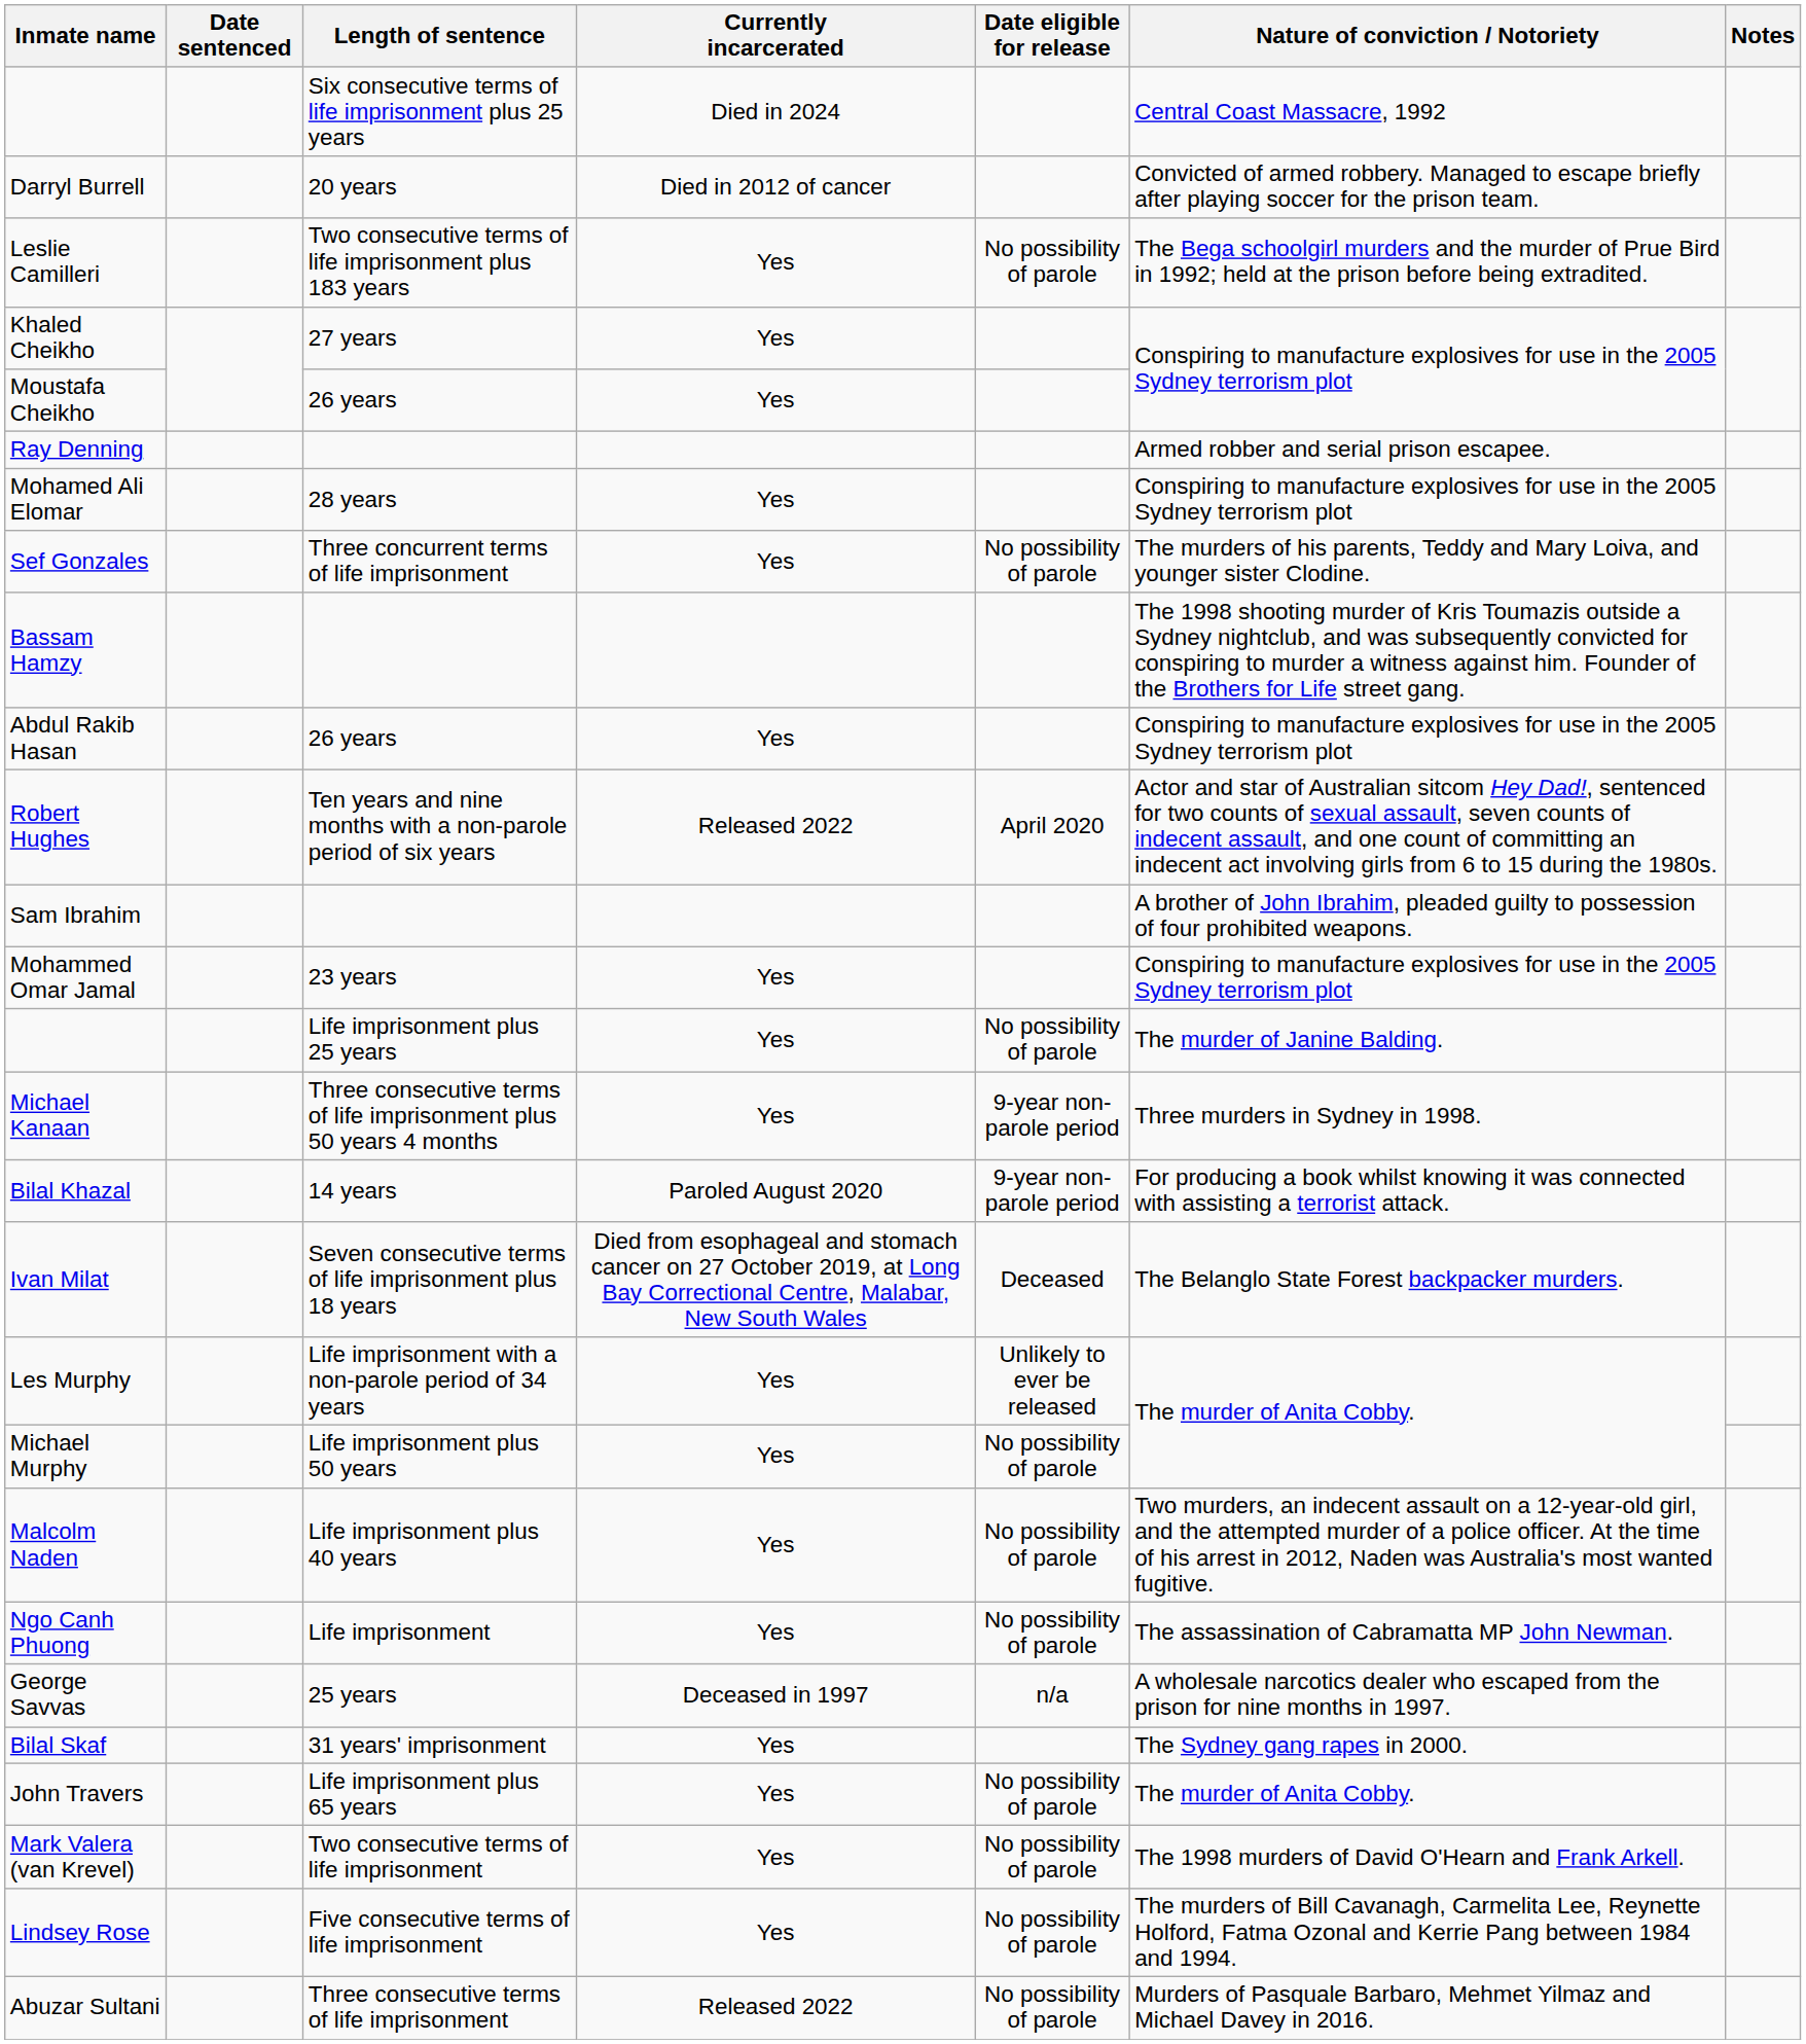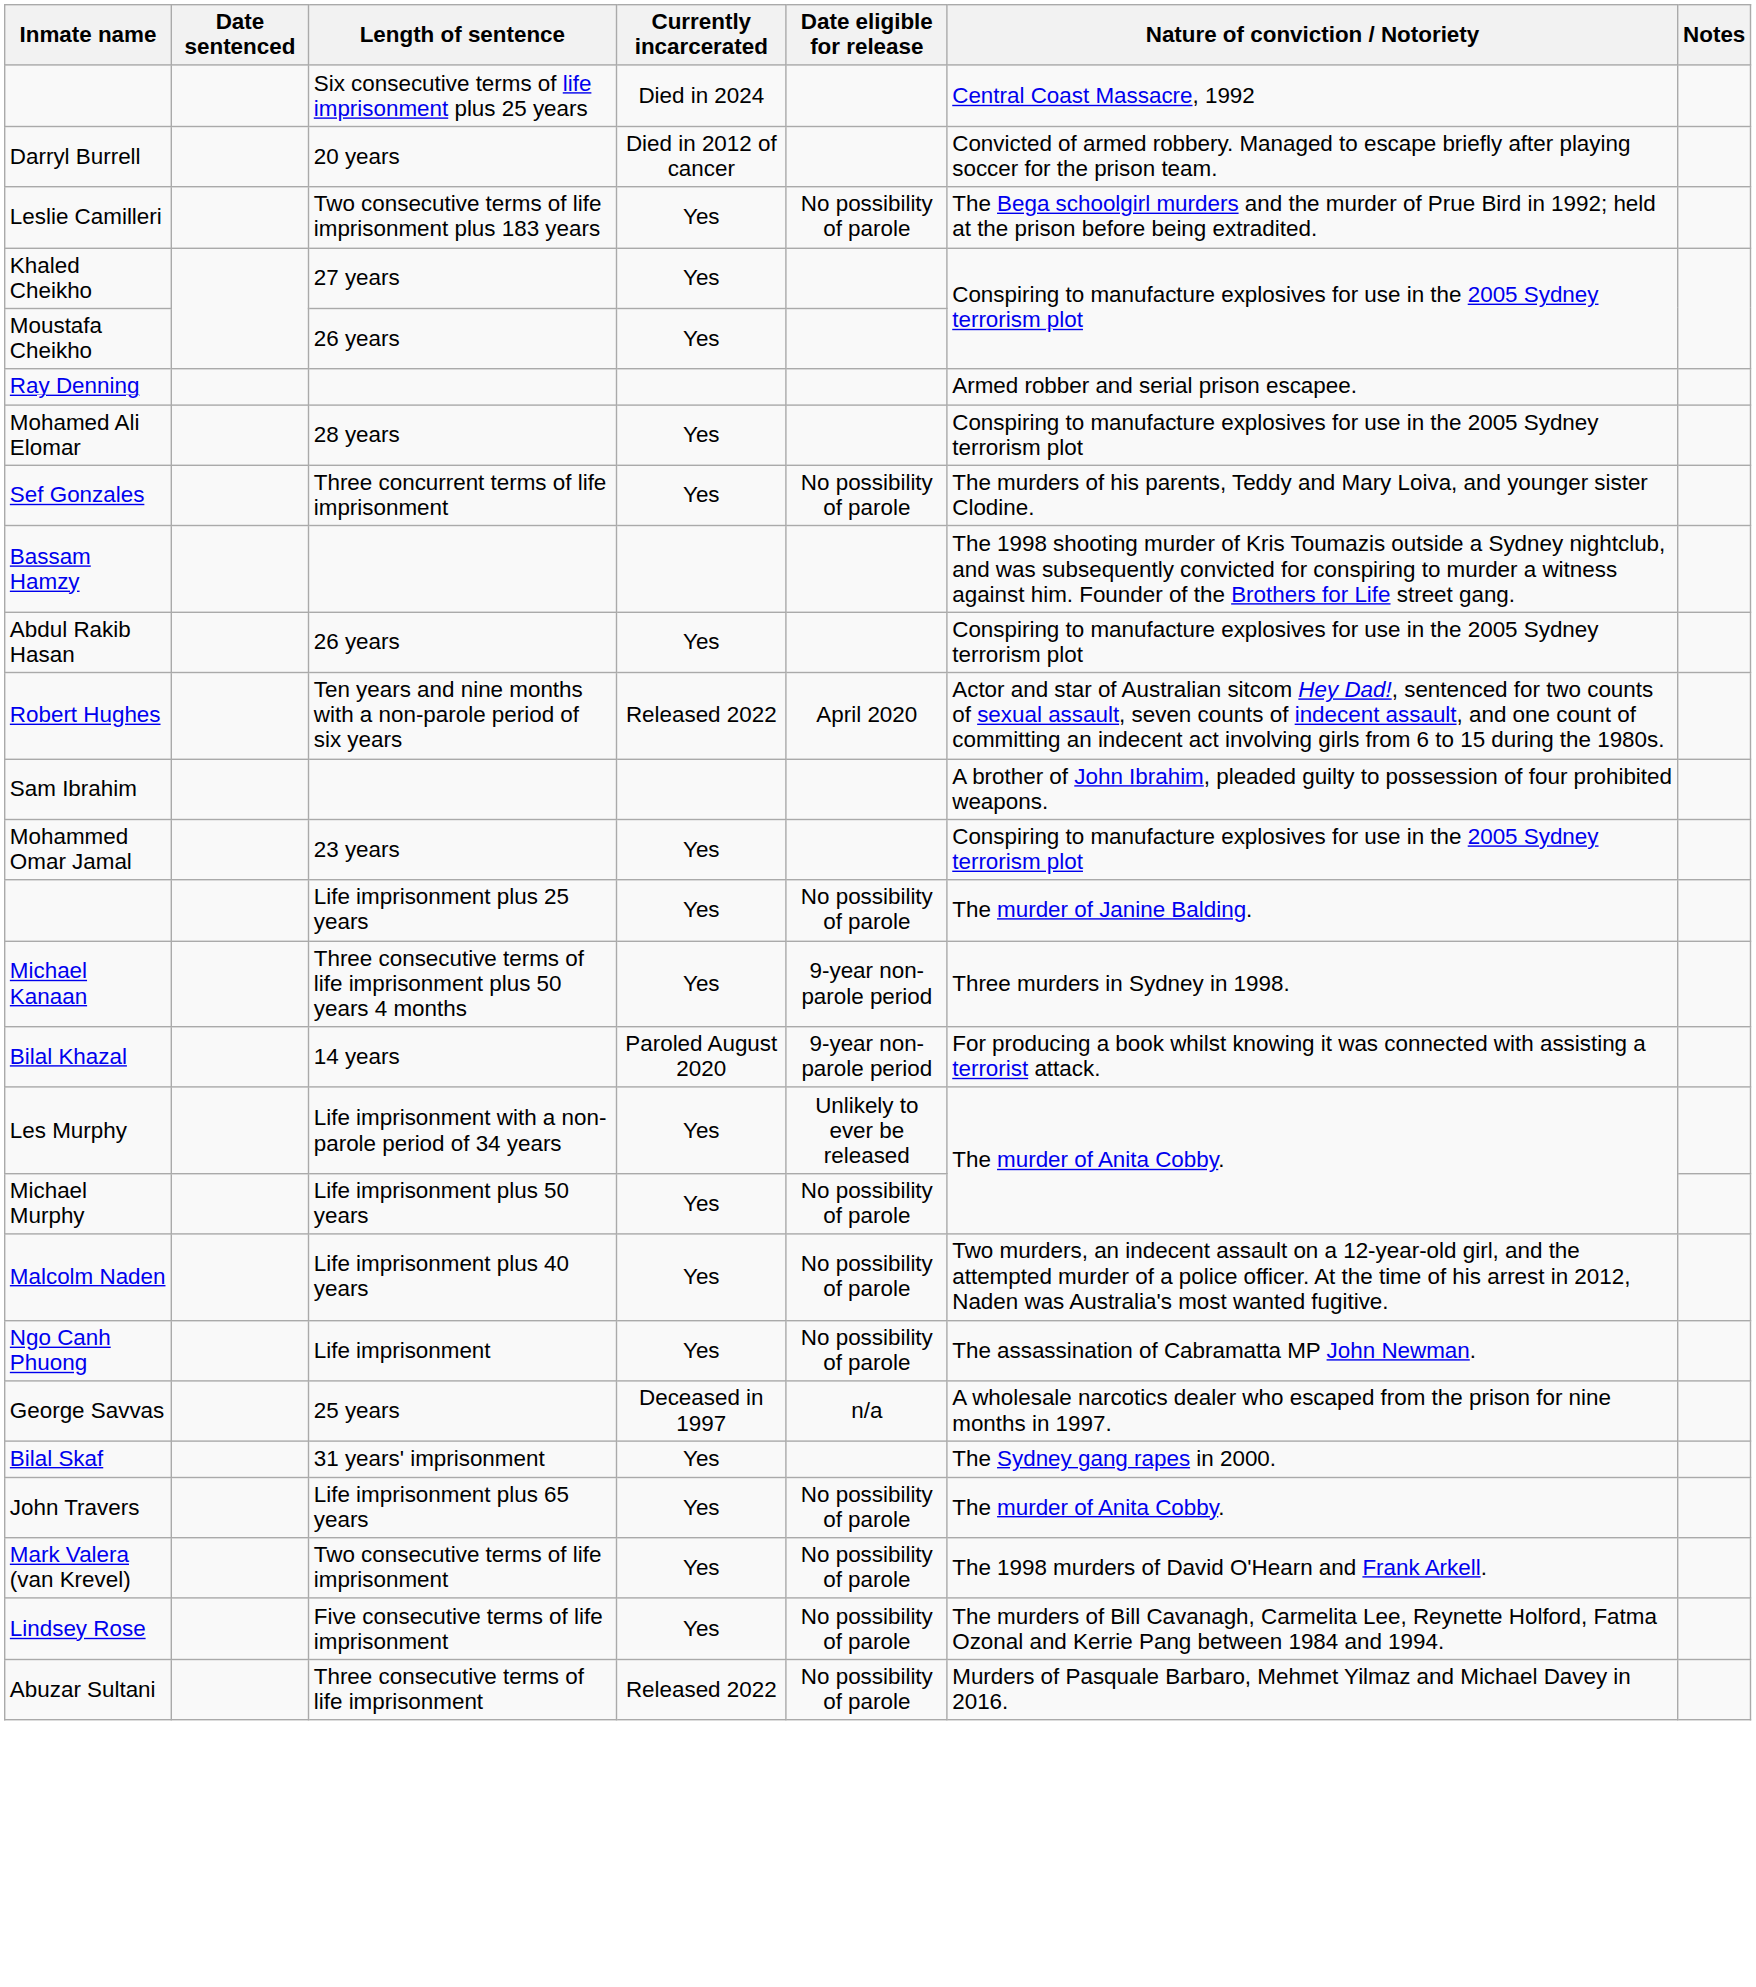- row: Ivan Milat | Seven consecutive terms of life imprisonment plus 18 years | Died from esophageal and stomach cancer on 27 October 2019, at Long Bay Correctional Centre, Malabar, New South Wales | Deceased | The Belanglo State Forest backpacker murders.
